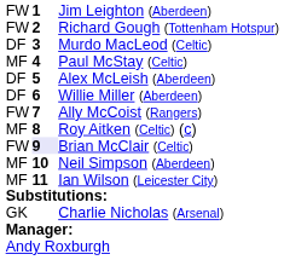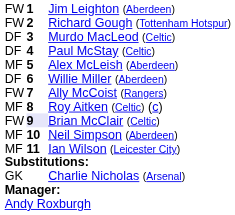Paul McStay (Celtic) | column 1: MF -> DF
Alex McLeish (Aberdeen) | column 1: DF -> MF
